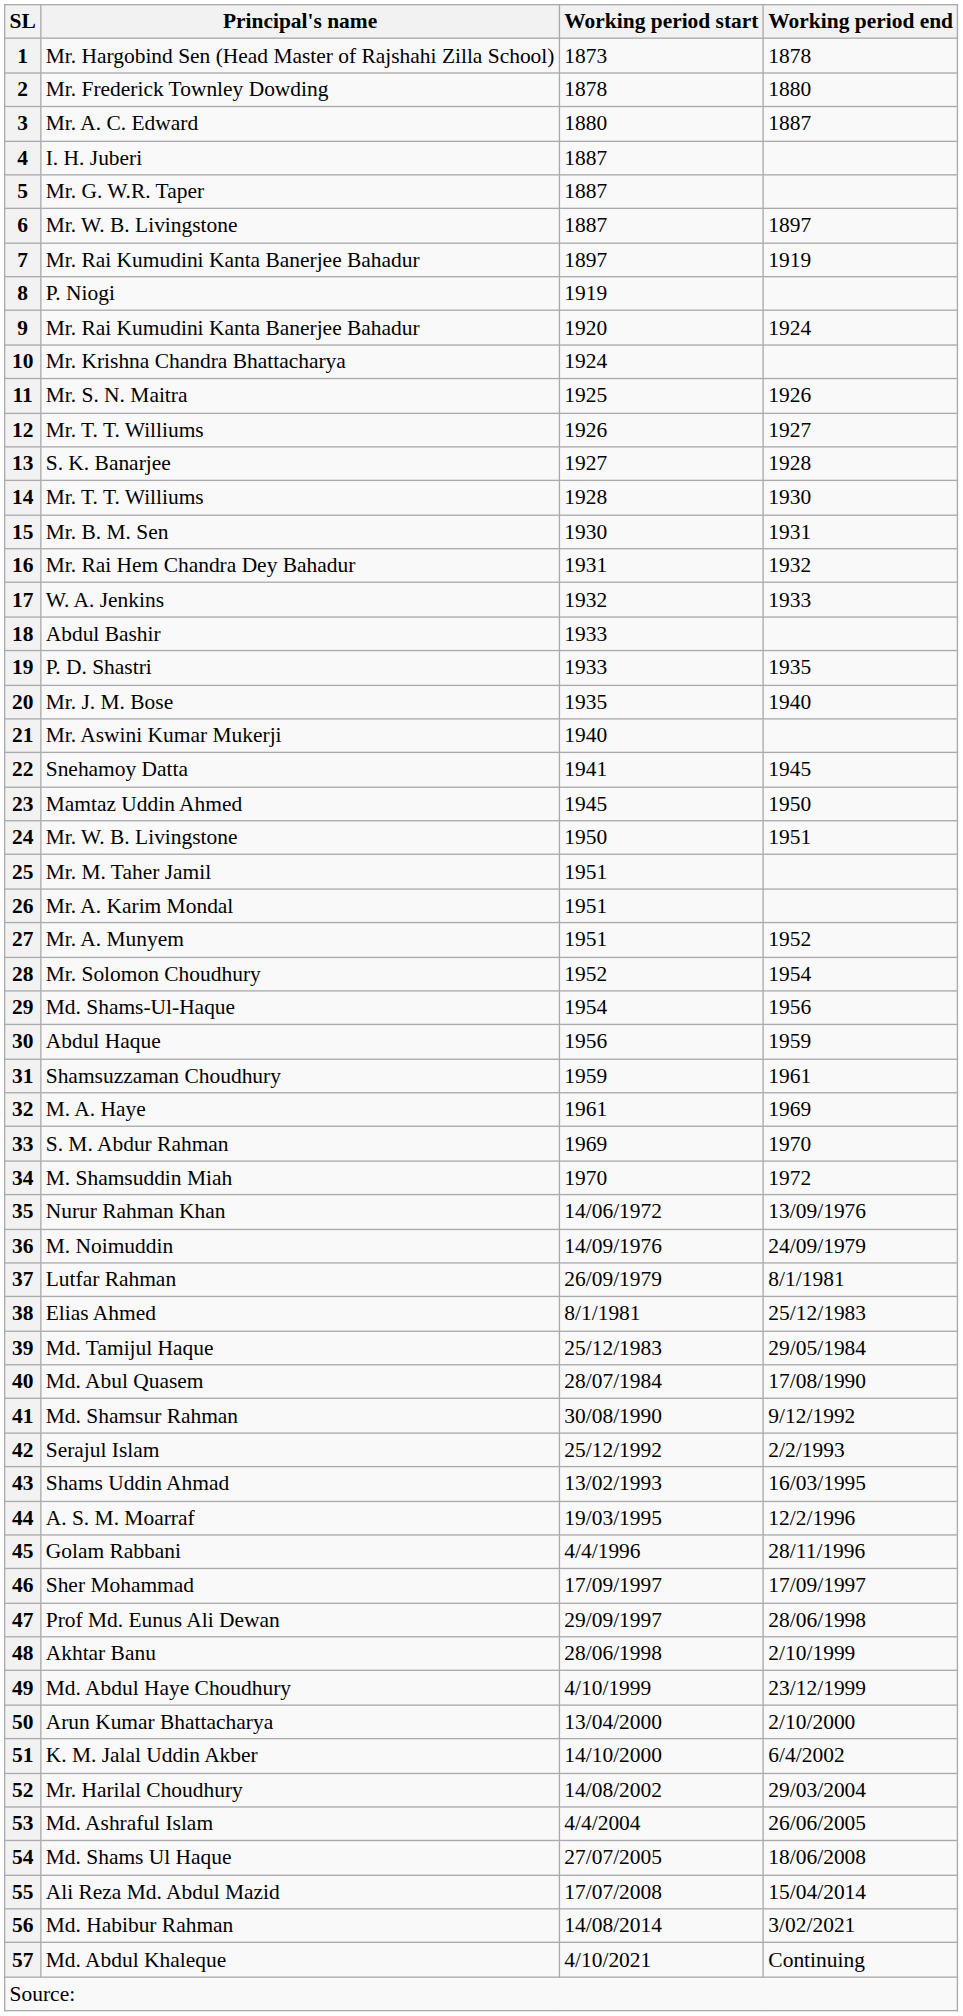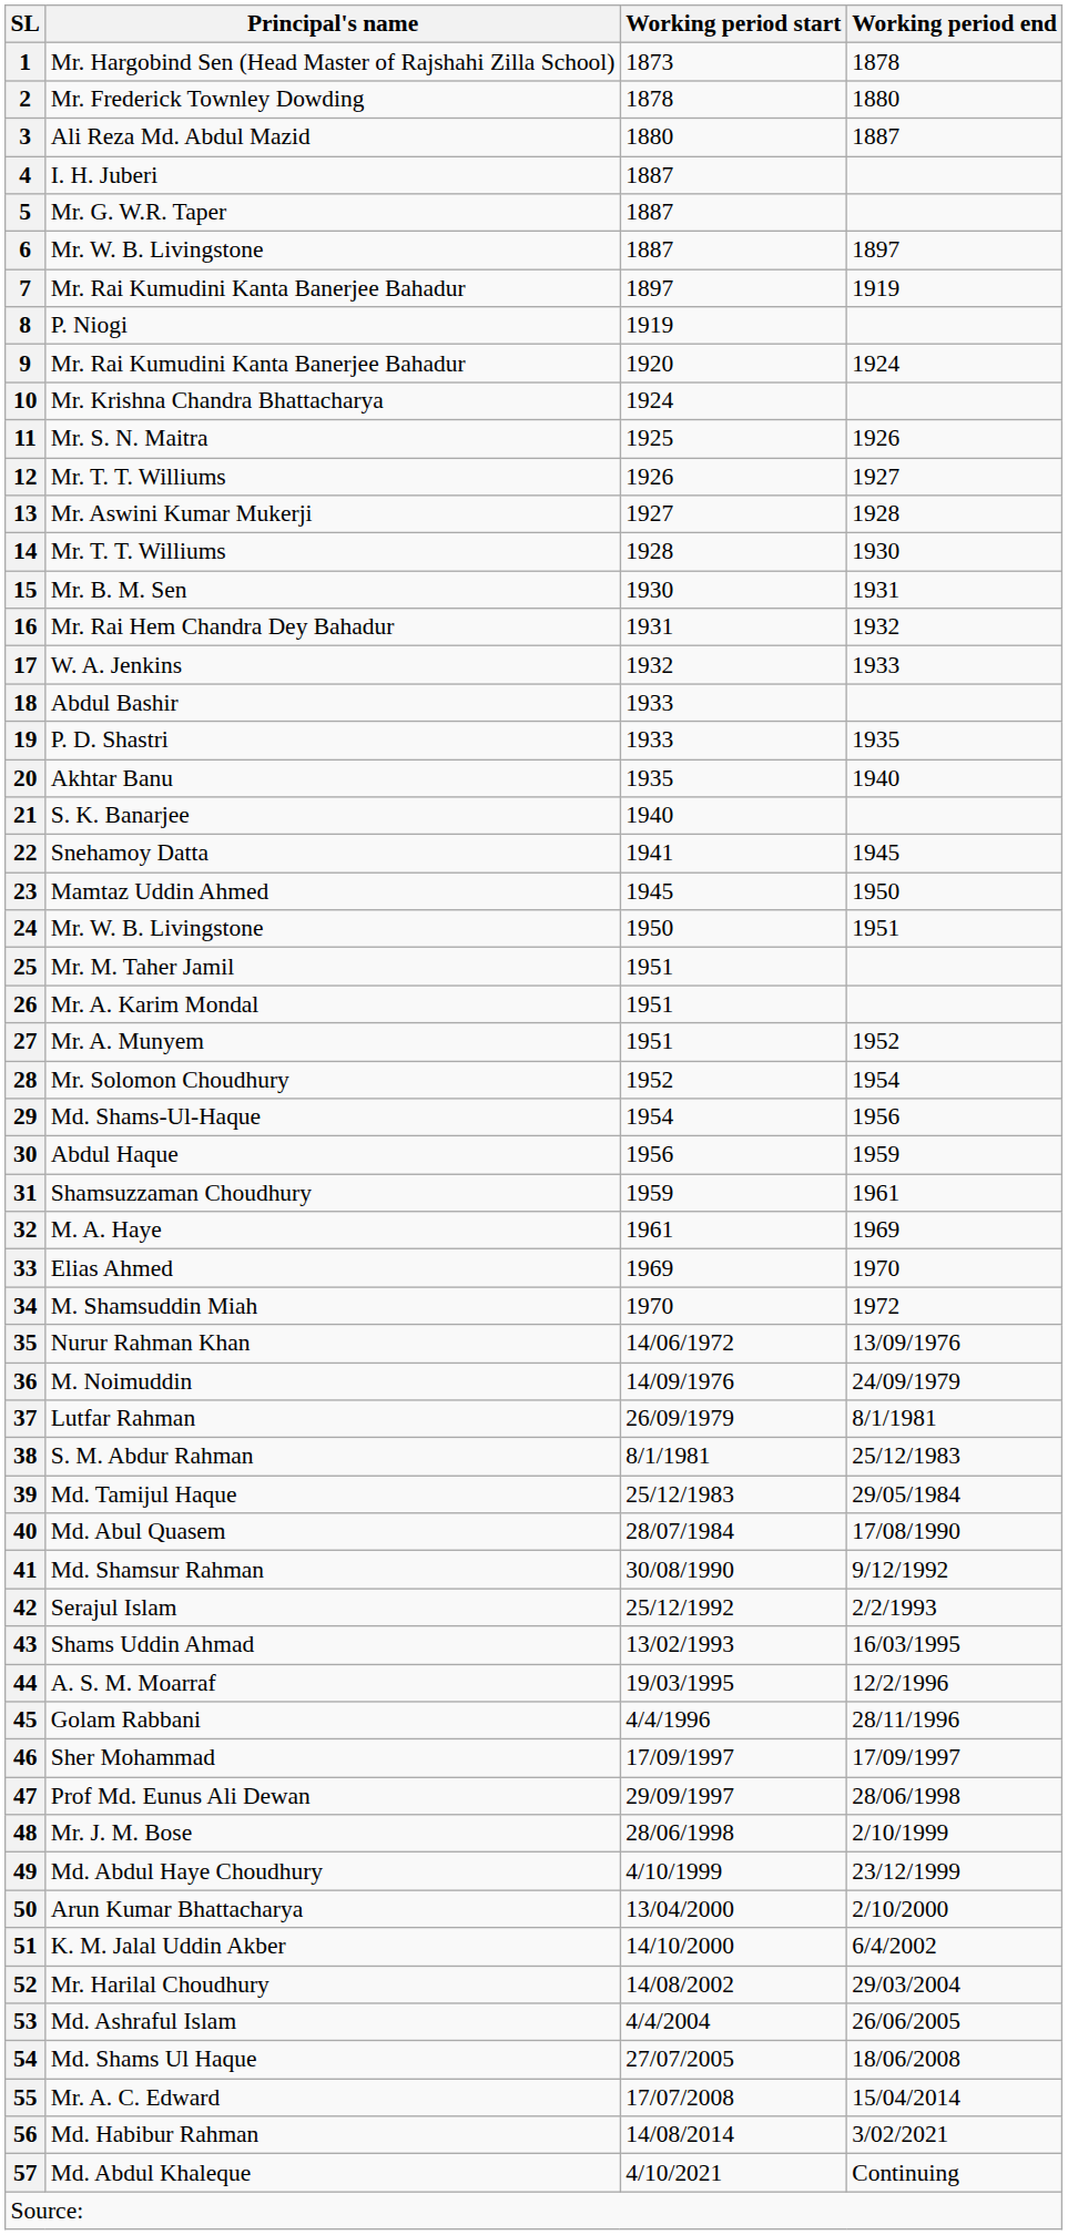3 | Principal's name: Mr. A. C. Edward -> Ali Reza Md. Abdul Mazid
13 | Principal's name: S. K. Banarjee -> Mr. Aswini Kumar Mukerji
20 | Principal's name: Mr. J. M. Bose -> Akhtar Banu
21 | Principal's name: Mr. Aswini Kumar Mukerji -> S. K. Banarjee
33 | Principal's name: S. M. Abdur Rahman -> Elias Ahmed
38 | Principal's name: Elias Ahmed -> S. M. Abdur Rahman
48 | Principal's name: Akhtar Banu -> Mr. J. M. Bose
55 | Principal's name: Ali Reza Md. Abdul Mazid -> Mr. A. C. Edward
